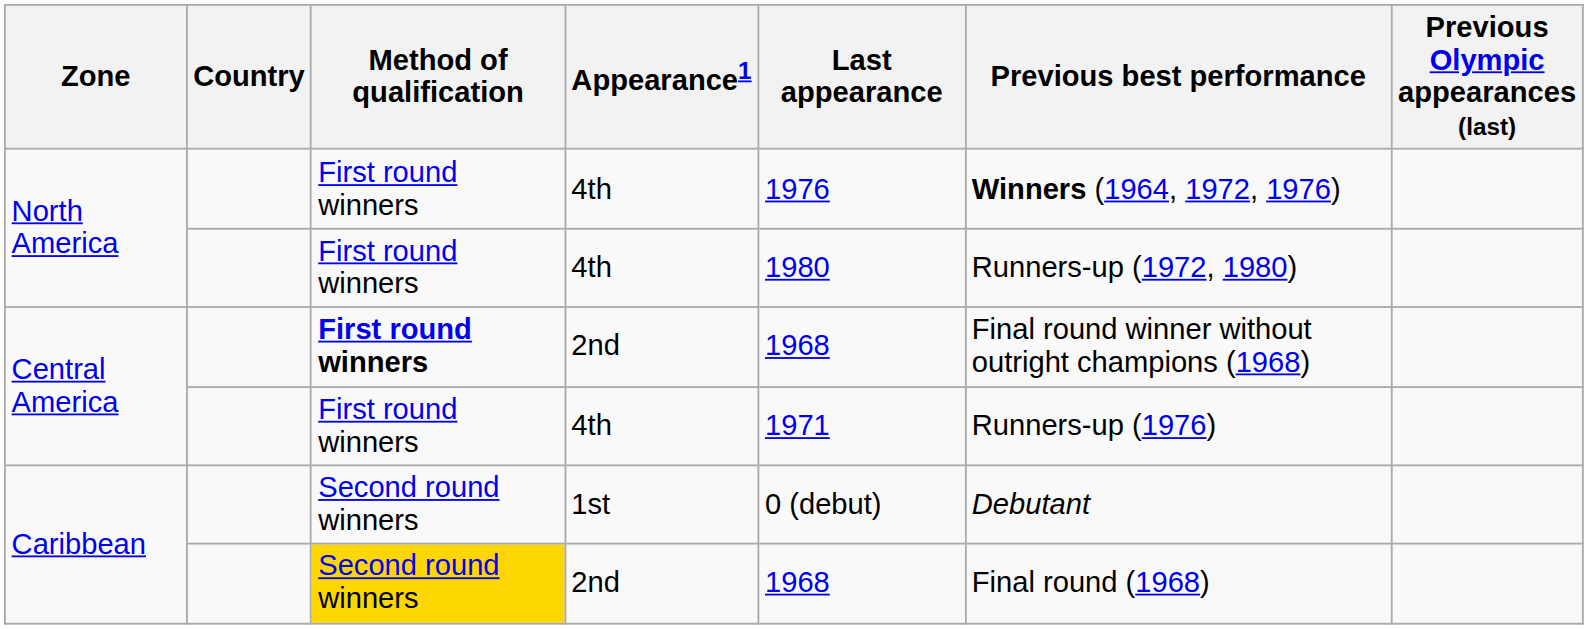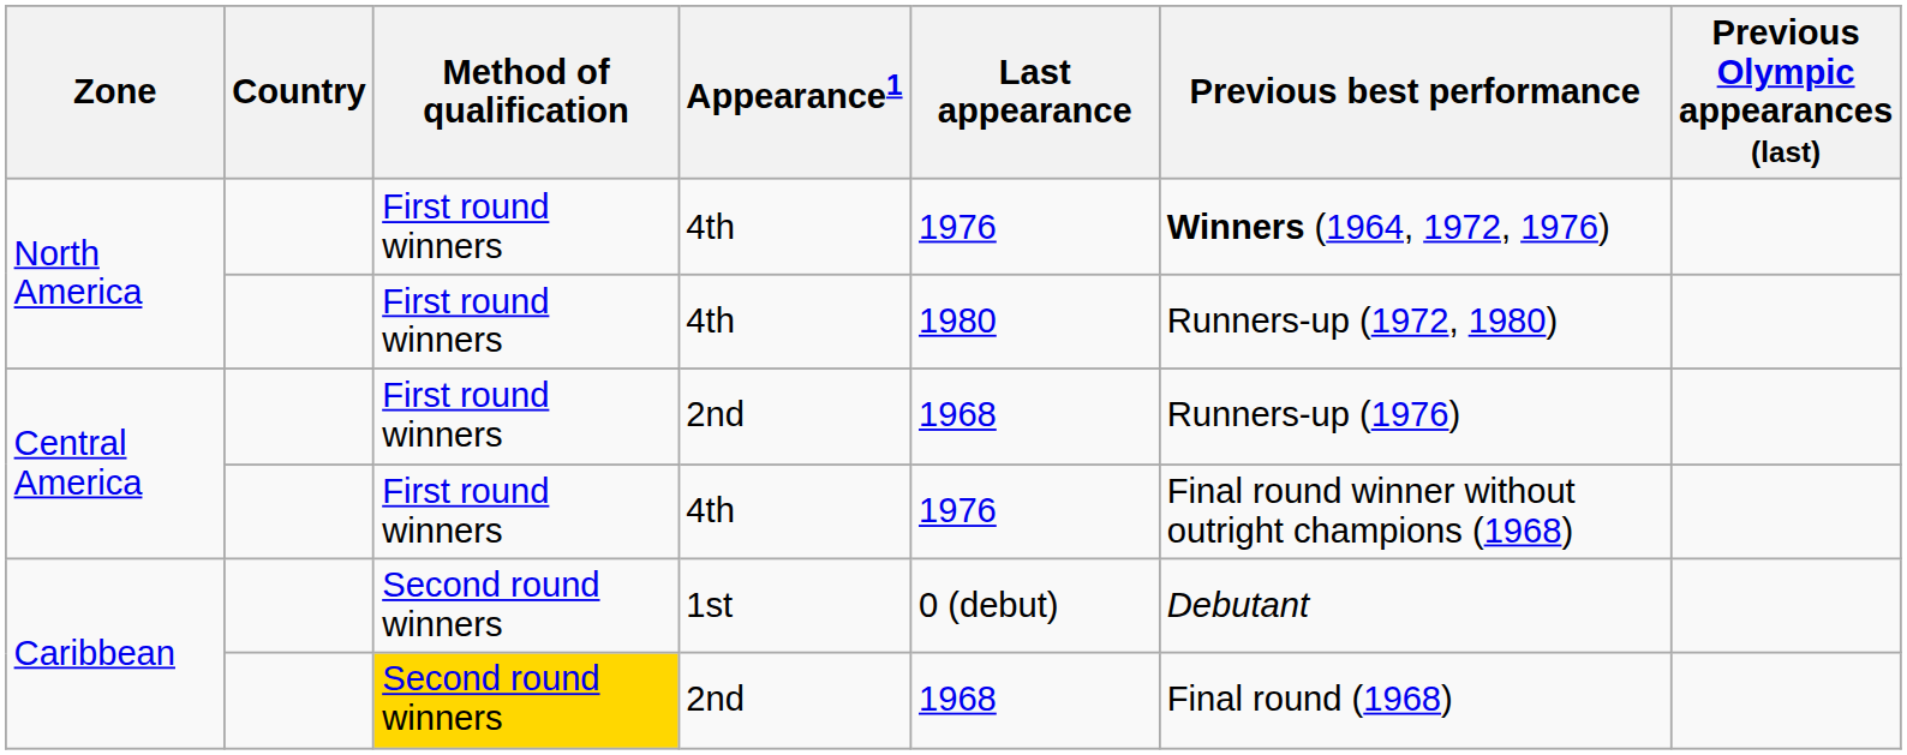Central America / 2nd | Method of qualification: bold -> normal
Central America / 2nd | Previous best performance: Final round winner without outright champions (1968) -> Runners-up (1976)
Central America / 4th | Last appearance: 1971 -> 1976
Central America / 4th | Previous best performance: Runners-up (1976) -> Final round winner without outright champions (1968)
